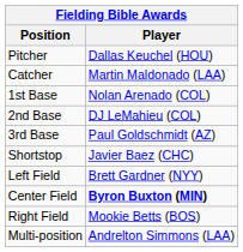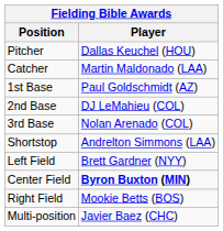1st Base | Player: Nolan Arenado (COL) -> Paul Goldschmidt (AZ)
3rd Base | Player: Paul Goldschmidt (AZ) -> Nolan Arenado (COL)
Shortstop | Player: Javier Baez (CHC) -> Andrelton Simmons (LAA)
Multi-position | Player: Andrelton Simmons (LAA) -> Javier Baez (CHC)
